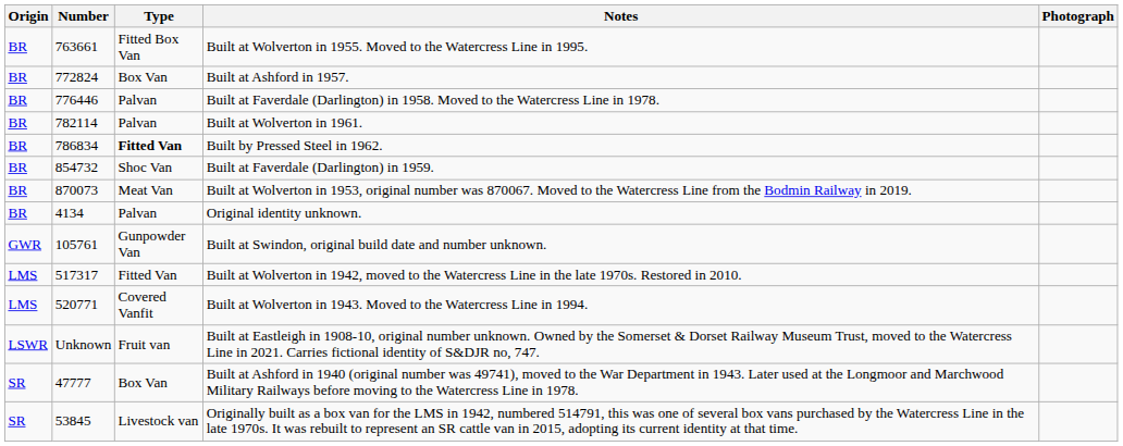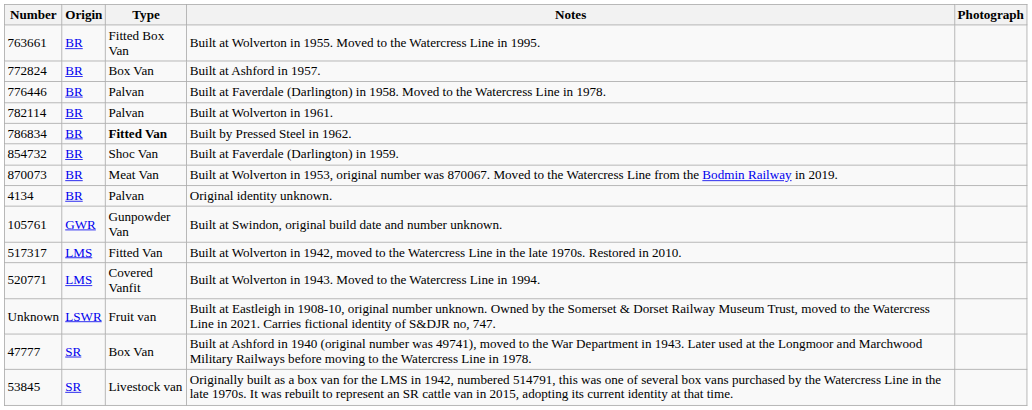columns swapped: Origin <-> Number
